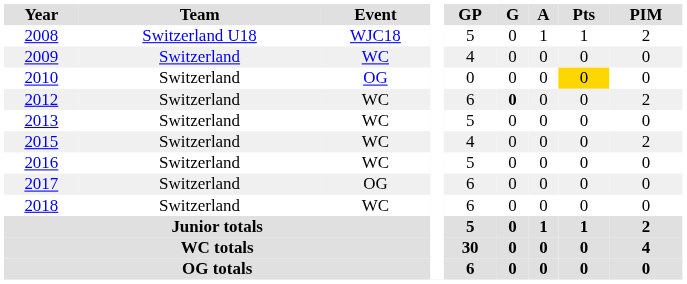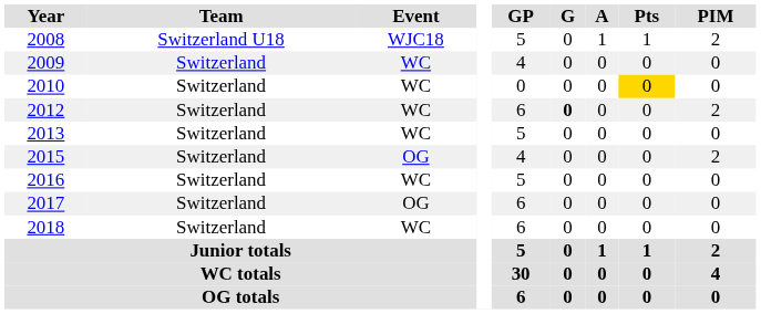2010 | Event: OG -> WC
2015 | Event: WC -> OG
